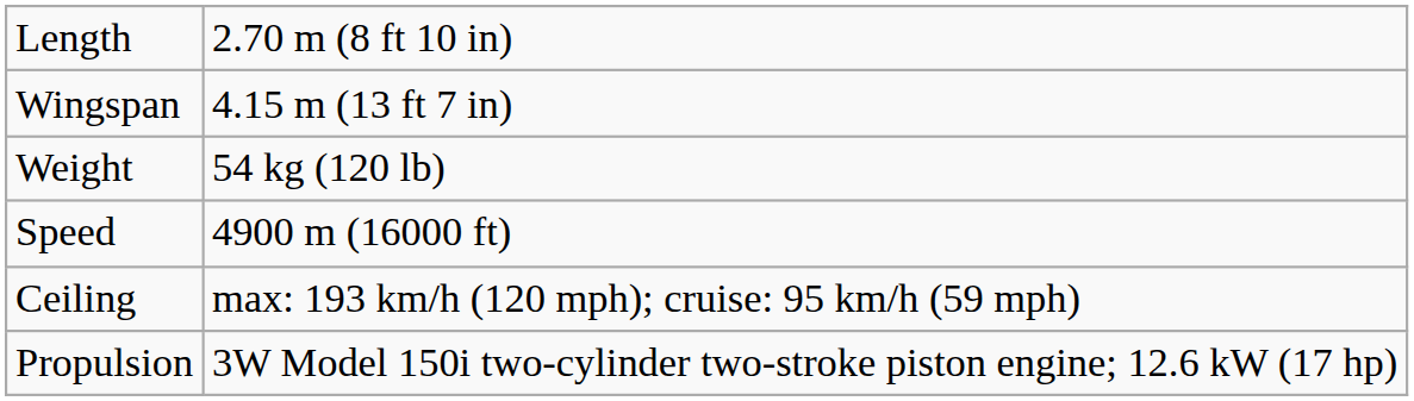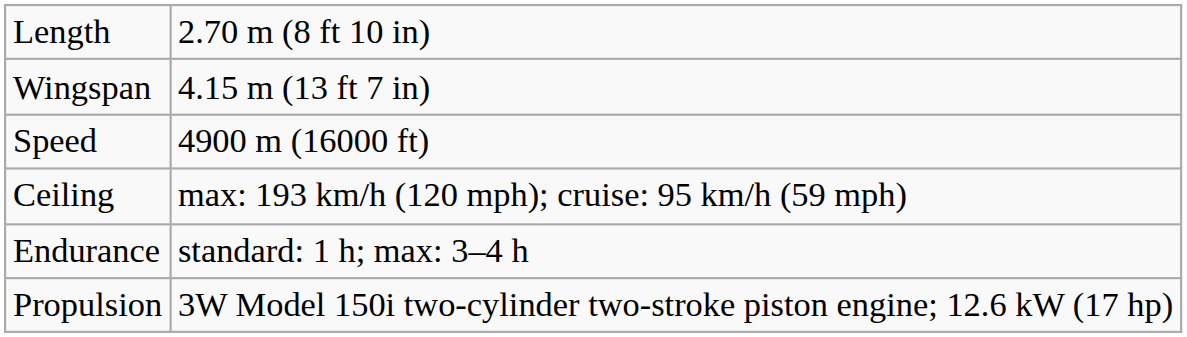- row: Weight | 54 kg (120 lb)
+ row: Endurance | standard: 1 h; max: 3–4 h
